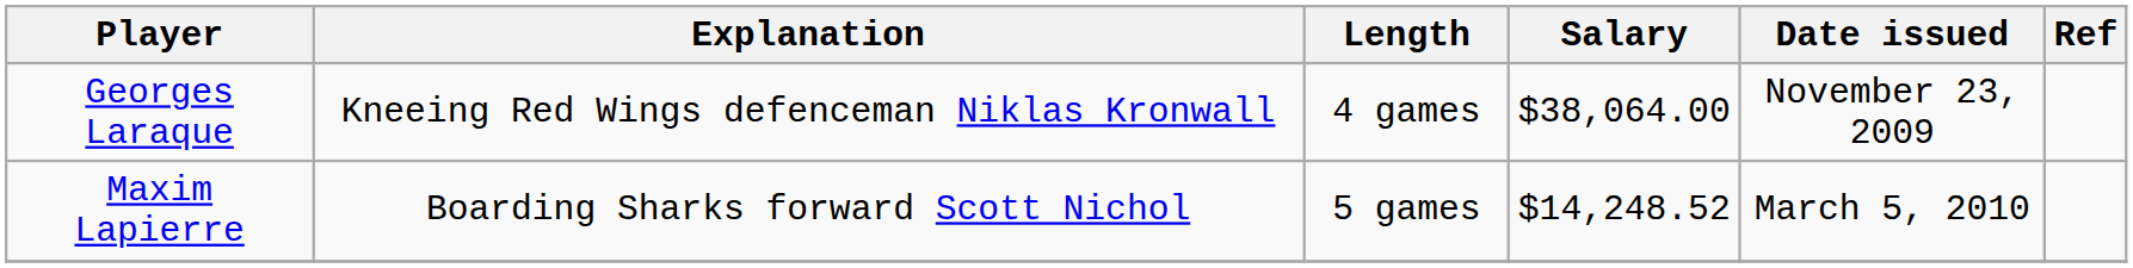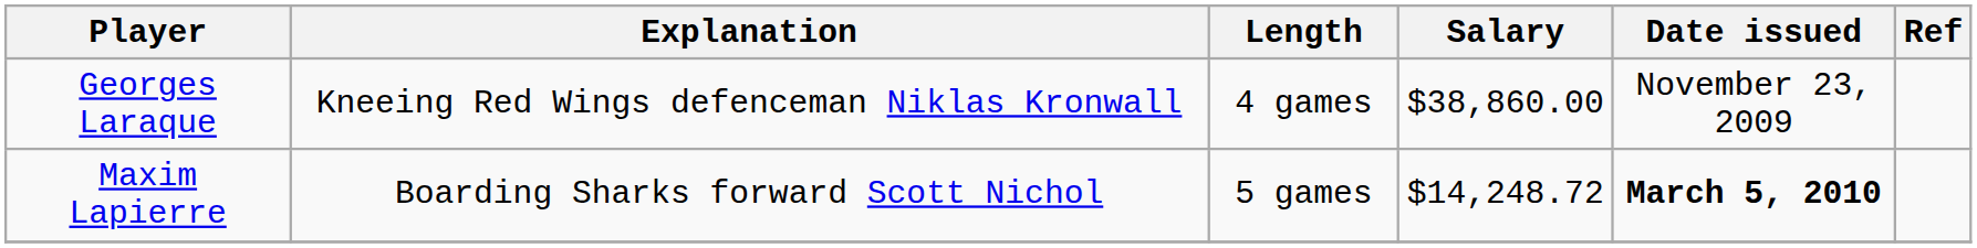Georges Laraque | Salary: $38,064.00 -> $38,860.00
Maxim Lapierre | Salary: $14,248.52 -> $14,248.72
Maxim Lapierre | Date issued: normal -> bold
